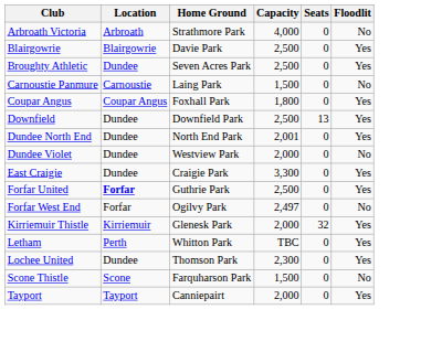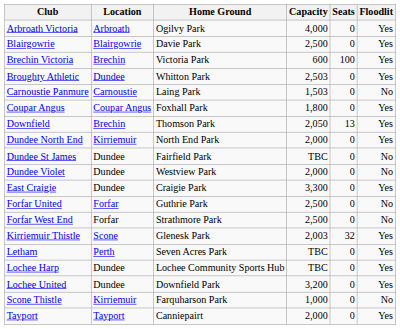Arbroath Victoria | Home Ground: Strathmore Park -> Ogilvy Park
Arbroath Victoria | Floodlit: No -> Yes
+ row: Brechin Victoria | Brechin | Victoria Park | 600 | 100 | Yes
Broughty Athletic | Home Ground: Seven Acres Park -> Whitton Park
Broughty Athletic | Capacity: 2,500 -> 2,503
Carnoustie Panmure | Capacity: 1,500 -> 1,503
Downfield | Location: Dundee -> Brechin
Downfield | Home Ground: Downfield Park -> Thomson Park
Downfield | Capacity: 2,500 -> 2,050
Dundee North End | Location: Dundee -> Kirriemuir
Dundee North End | Capacity: 2,001 -> 2,000
+ row: Dundee St James | Dundee | Fairfield Park | TBC | 0 | No
Forfar United | Location: bold -> normal
Forfar United | Floodlit: Yes -> No
Forfar West End | Home Ground: Ogilvy Park -> Strathmore Park
Forfar West End | Capacity: 2,497 -> 2,500
Kirriemuir Thistle | Location: Kirriemuir -> Scone
Kirriemuir Thistle | Capacity: 2,000 -> 2,003
Letham | Home Ground: Whitton Park -> Seven Acres Park
+ row: Lochee Harp | Dundee | Lochee Community Sports Hub | TBC | 0 | Yes
Lochee United | Home Ground: Thomson Park -> Downfield Park
Lochee United | Capacity: 2,300 -> 3,200
Scone Thistle | Location: Scone -> Kirriemuir
Scone Thistle | Capacity: 1,500 -> 1,000
